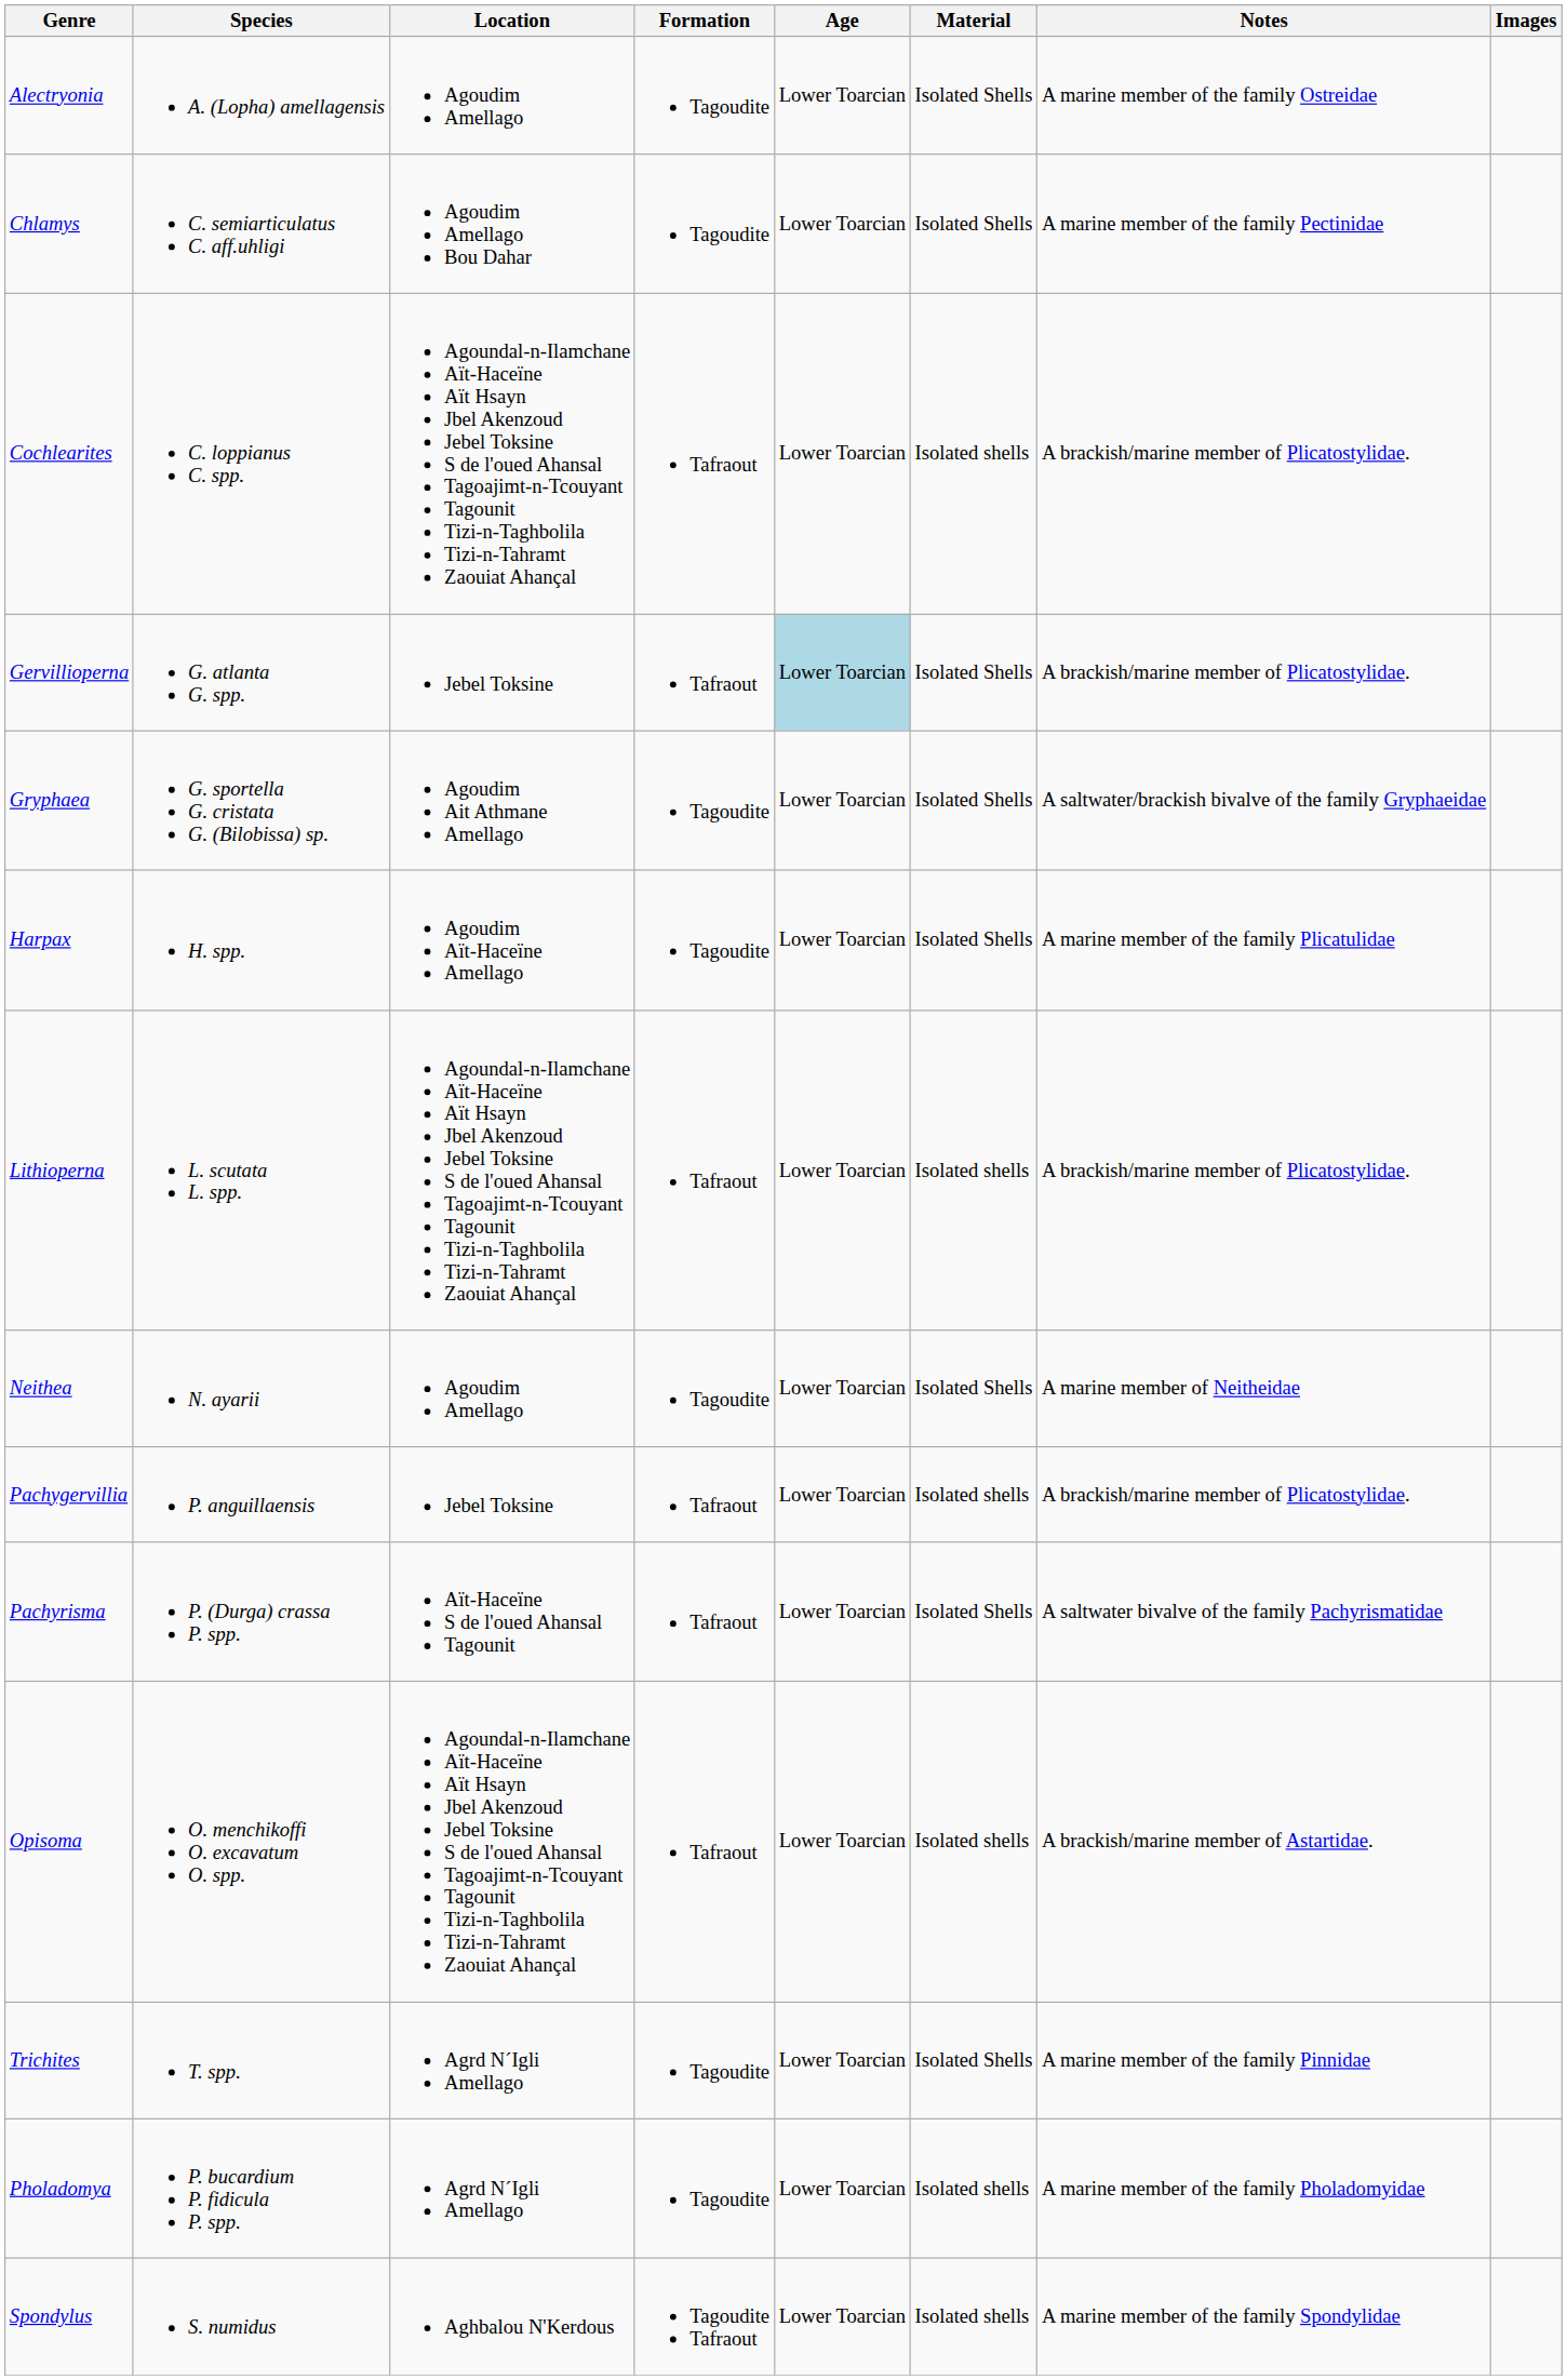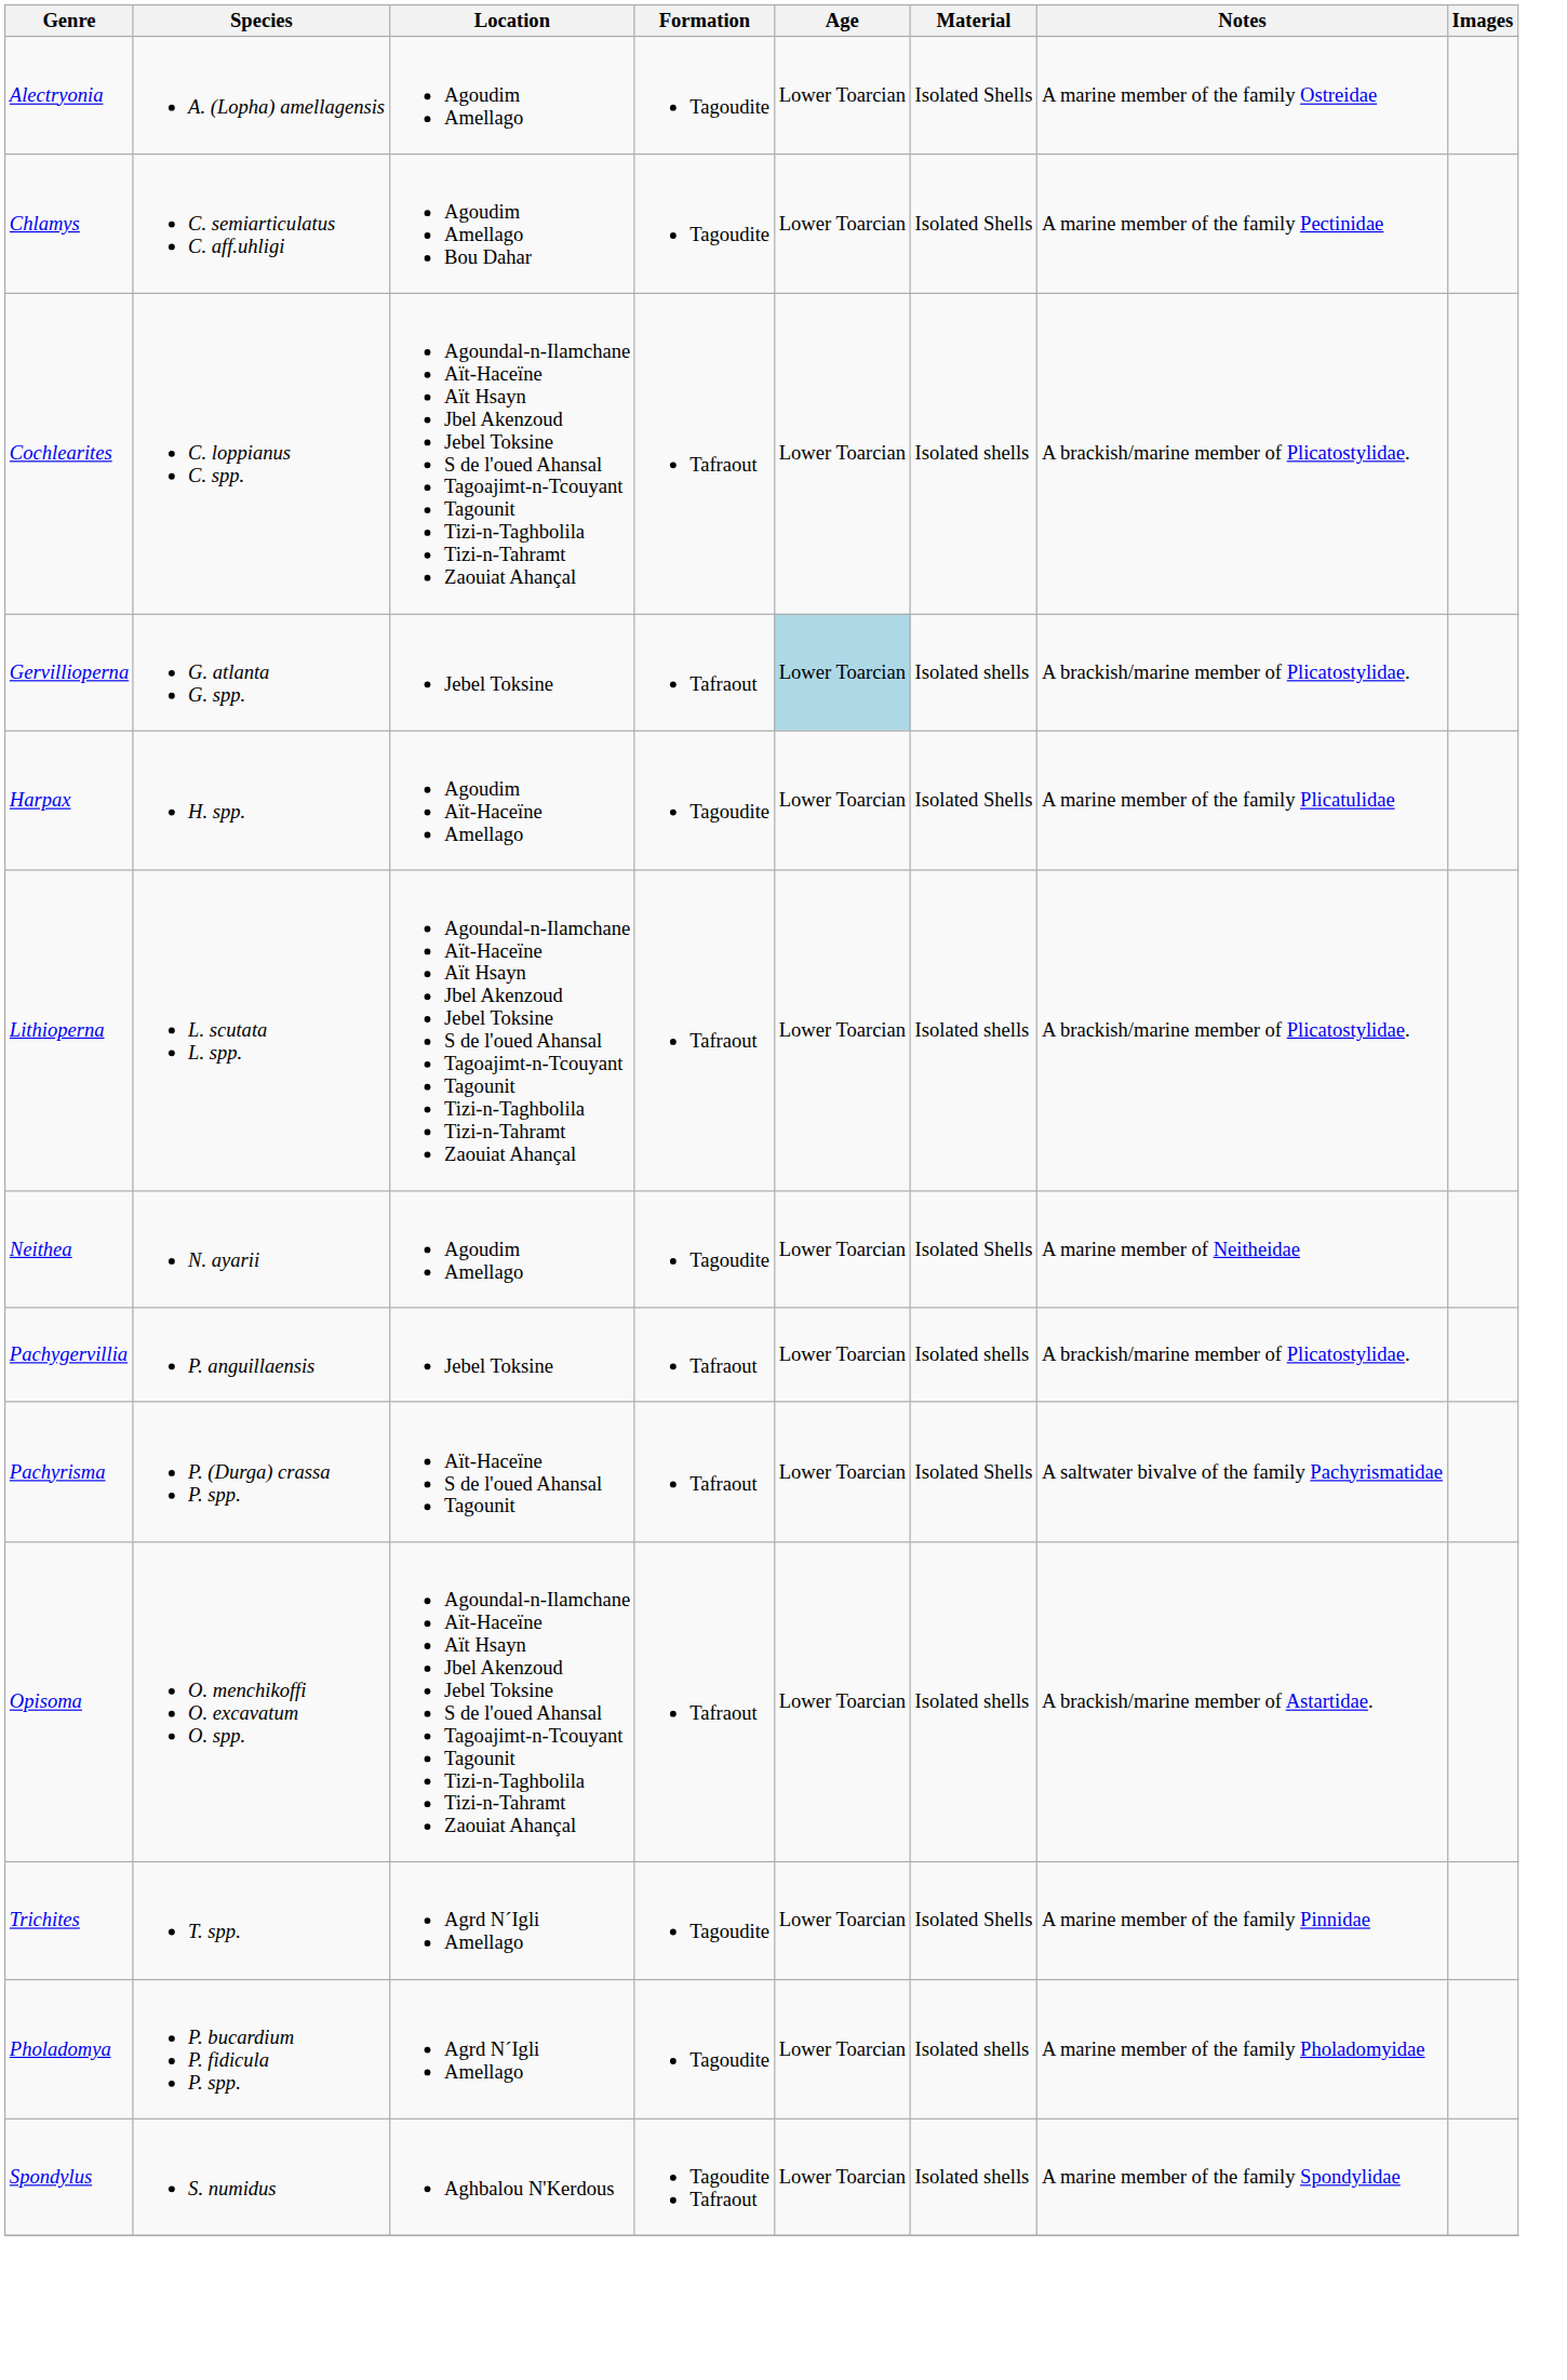Gervillioperna | Material: Isolated Shells -> Isolated shells
- row: Gryphaea | G. sportella G. cristata G. (Bilobissa) sp. | Agoudim Ait Athmane Amellago | Tagoudite | Lower Toarcian | Isolated Shells | A saltwater/brackish bivalve of the family Gryphaeidae
